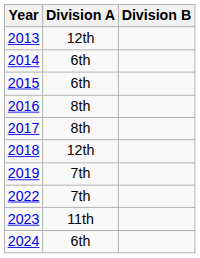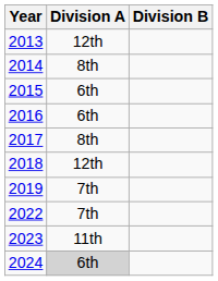2014 | Division A: 6th -> 8th
2016 | Division A: 8th -> 6th
2024 | Division A: no background -> lightgrey background
